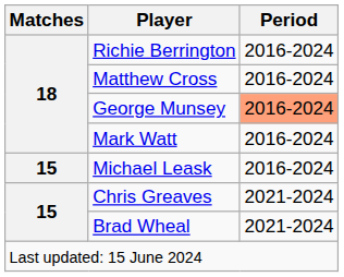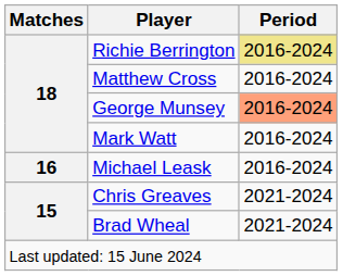Richie Berrington | Period: no background -> khaki background
Michael Leask | Matches: 15 -> 16
